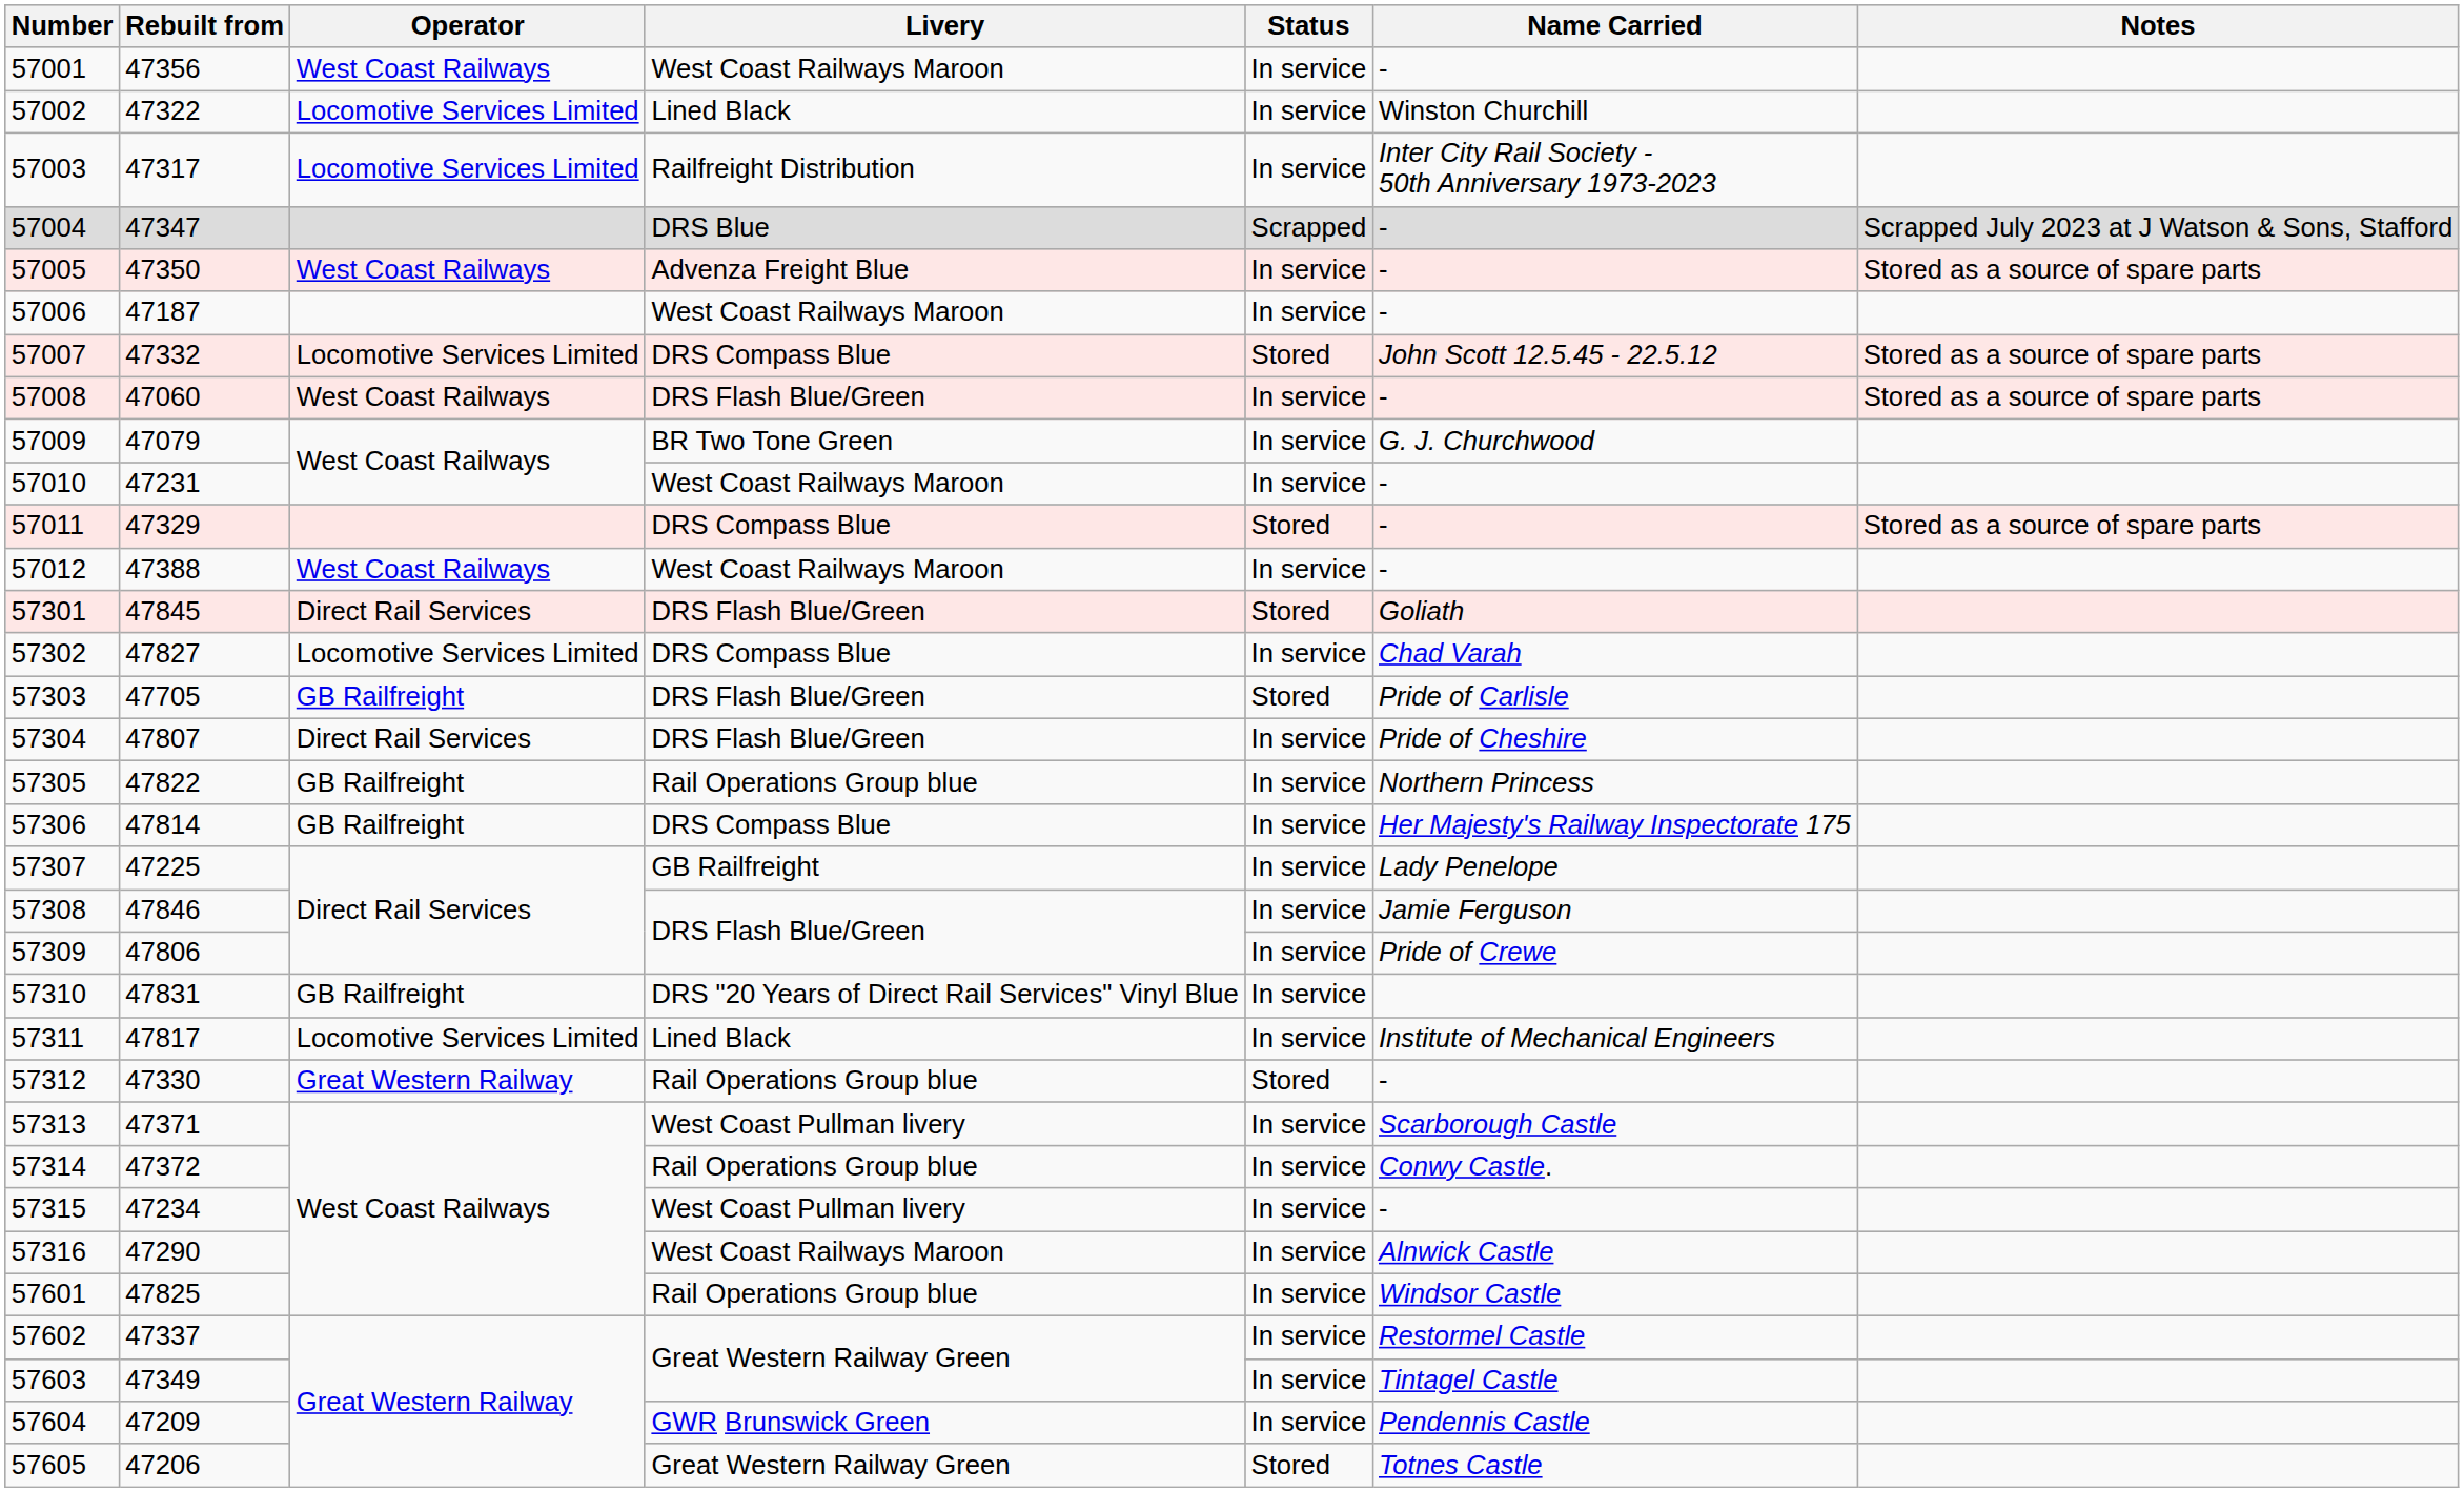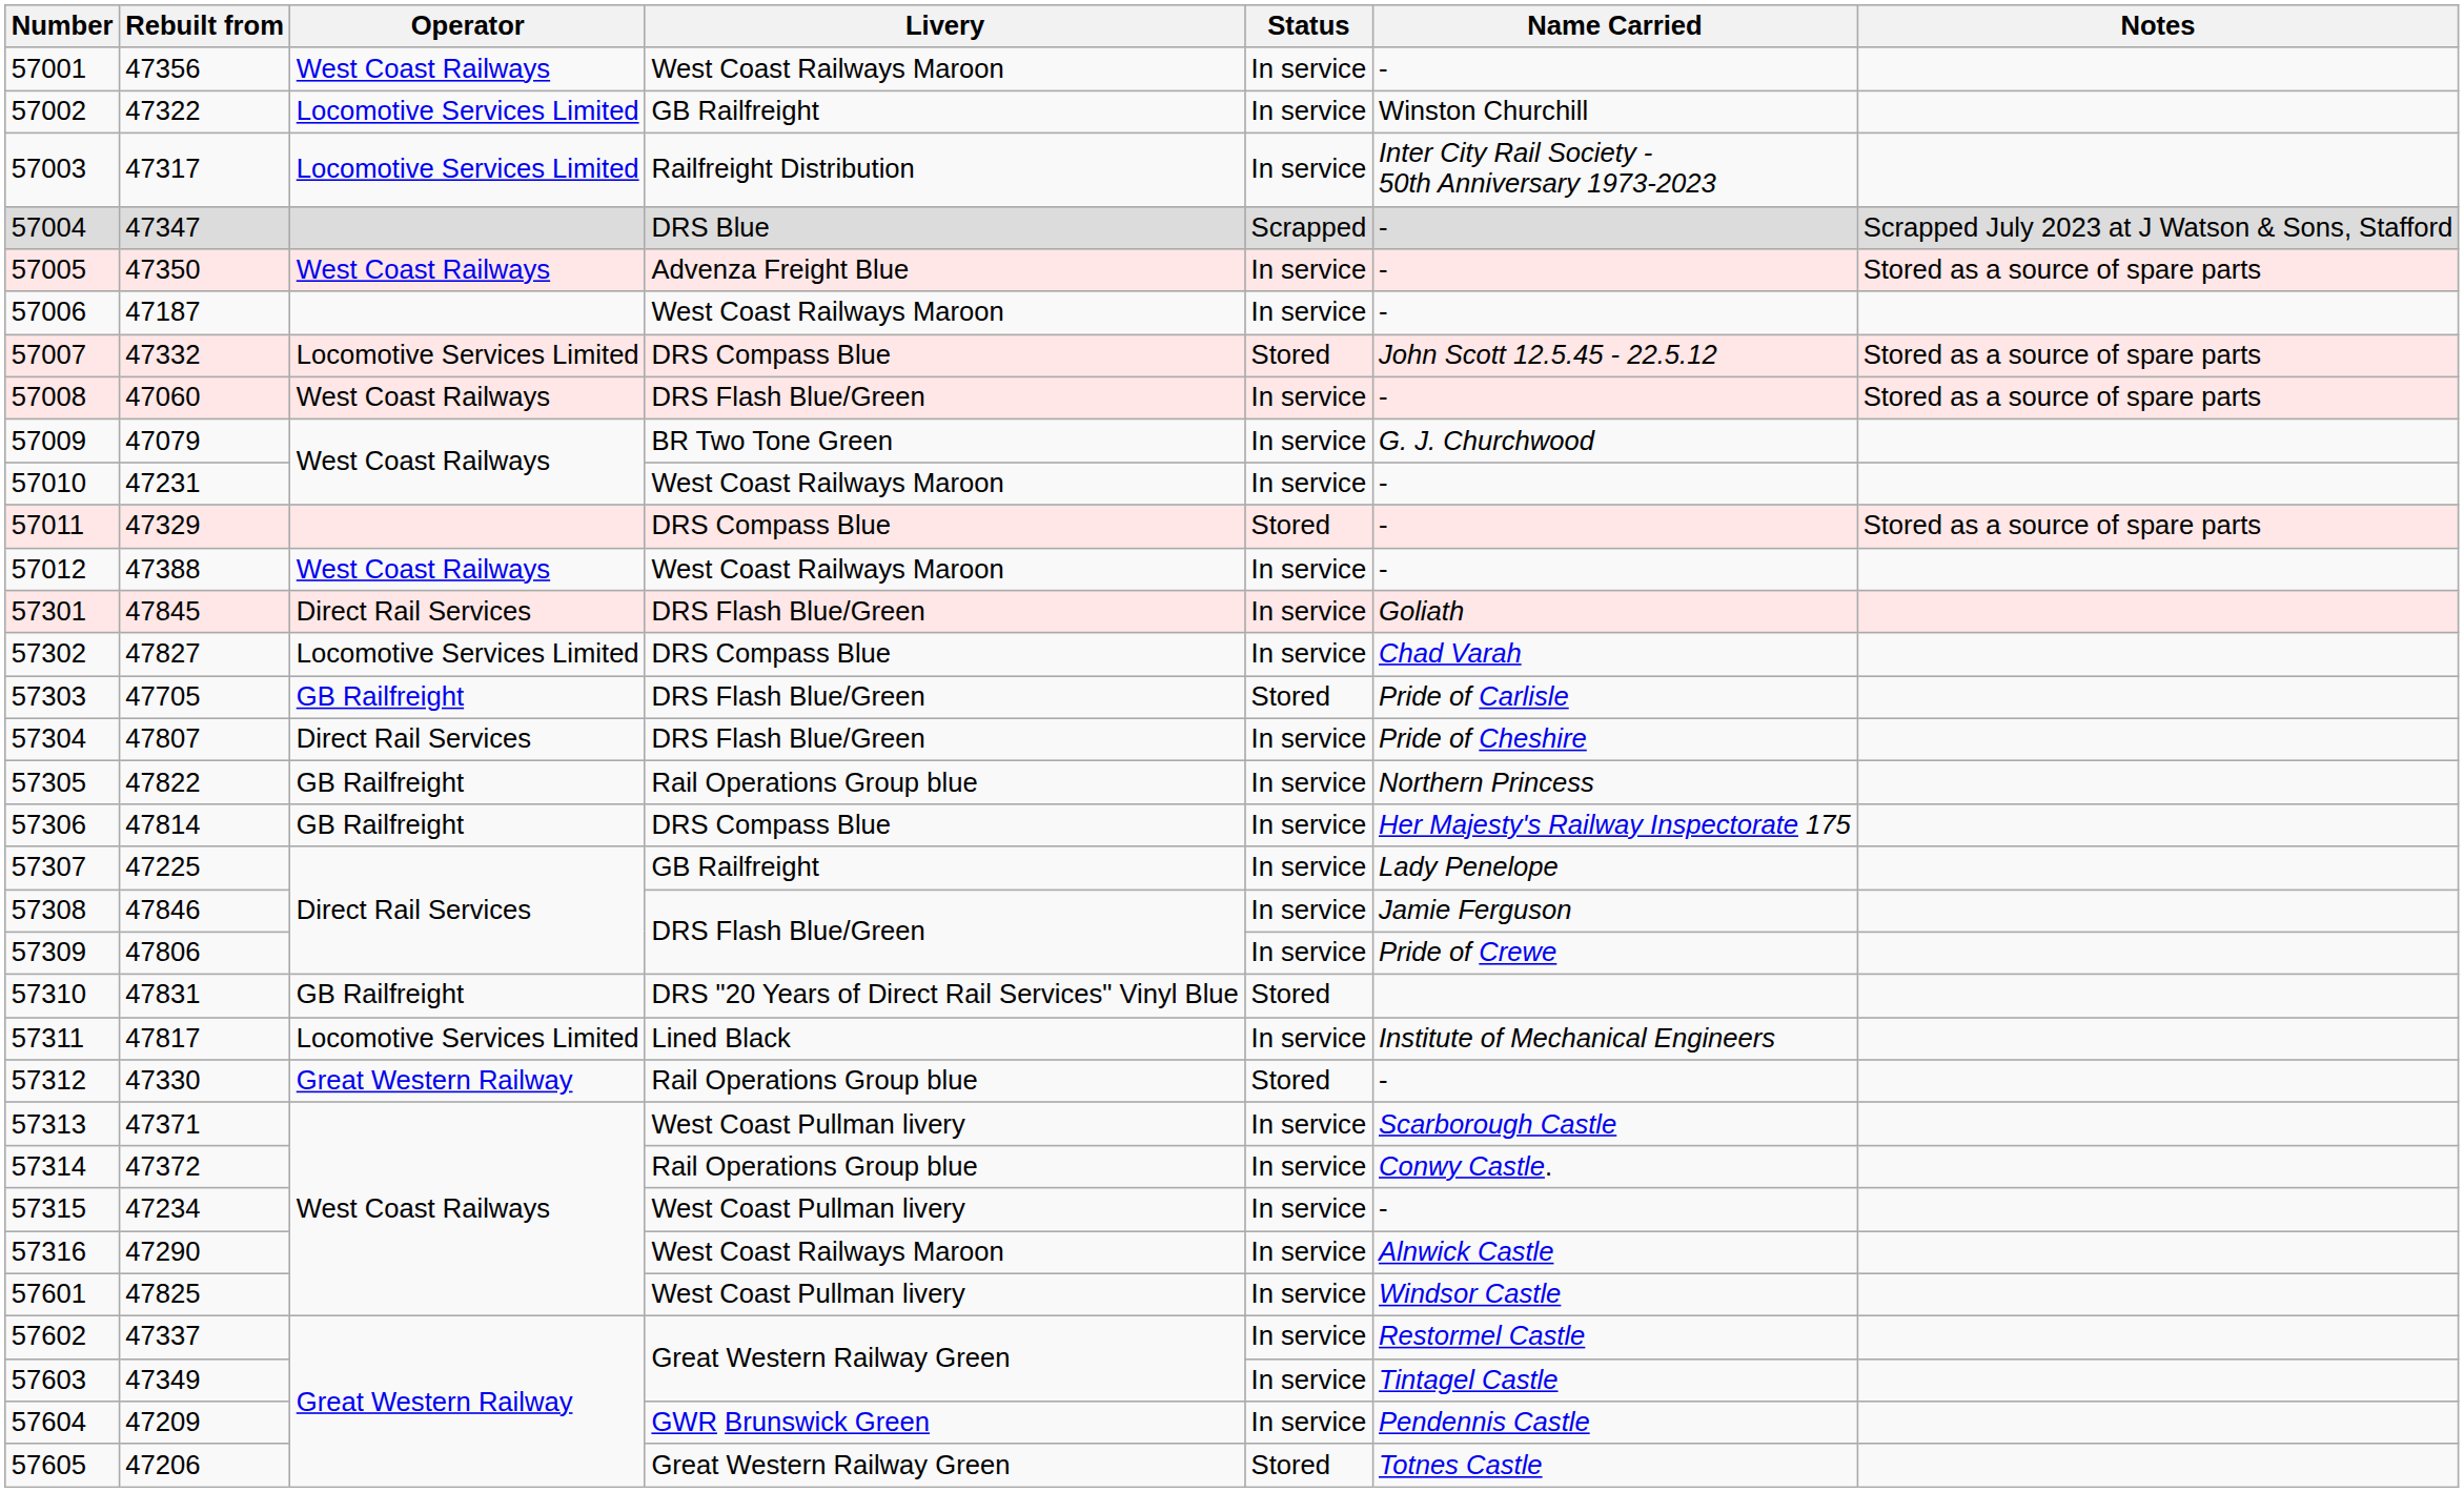57002 | Livery: Lined Black -> GB Railfreight
57301 | Status: Stored -> In service
57310 | Status: In service -> Stored
57601 | Livery: Rail Operations Group blue -> West Coast Pullman livery
